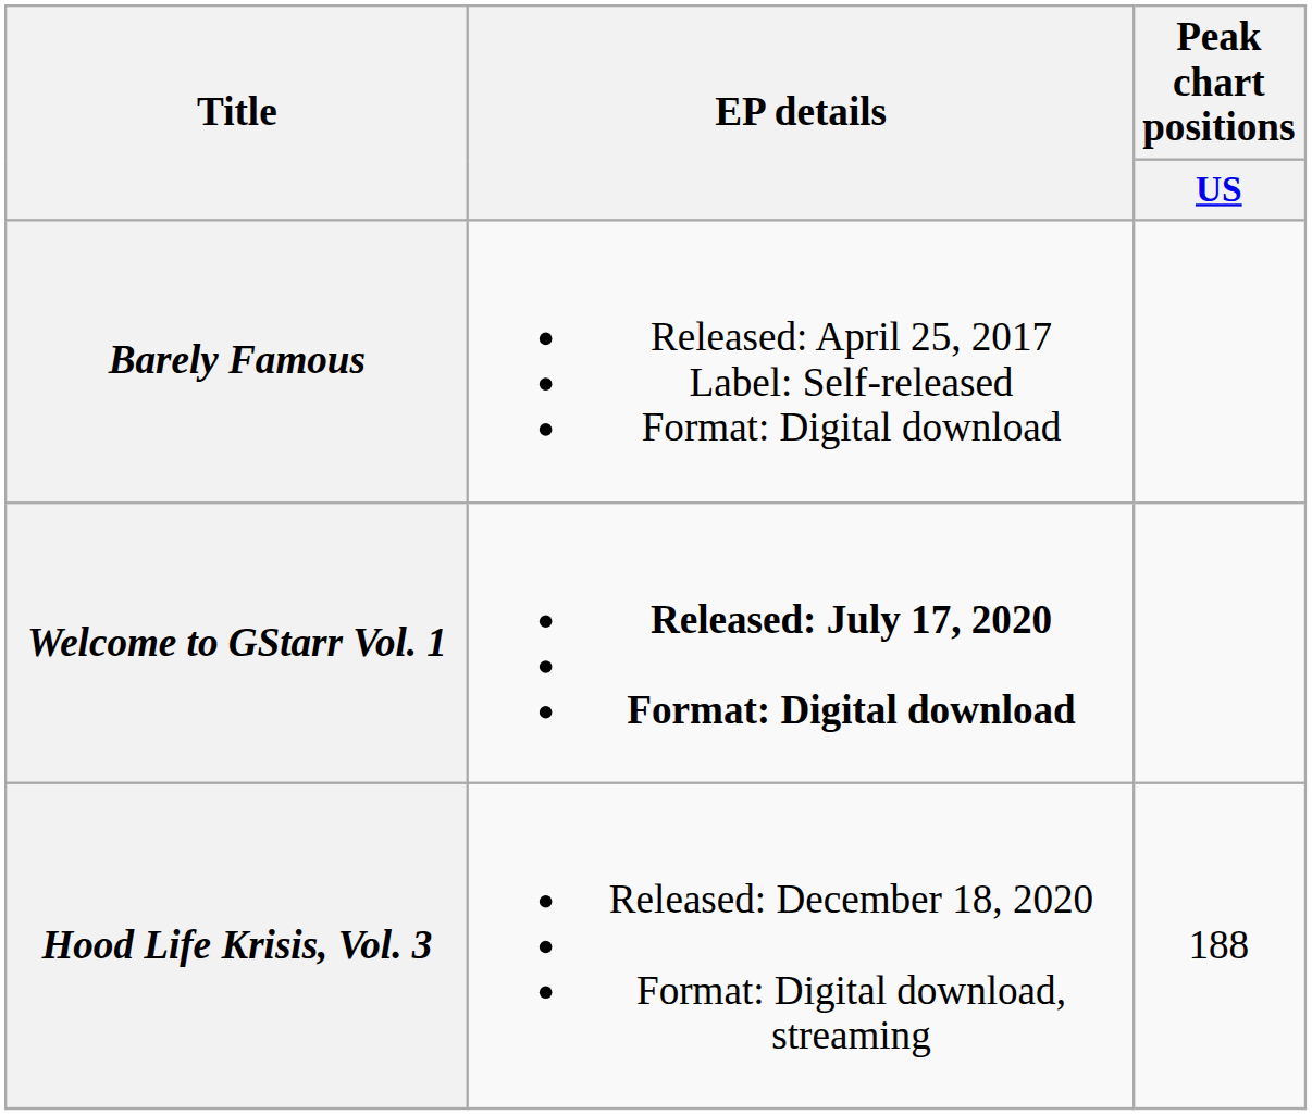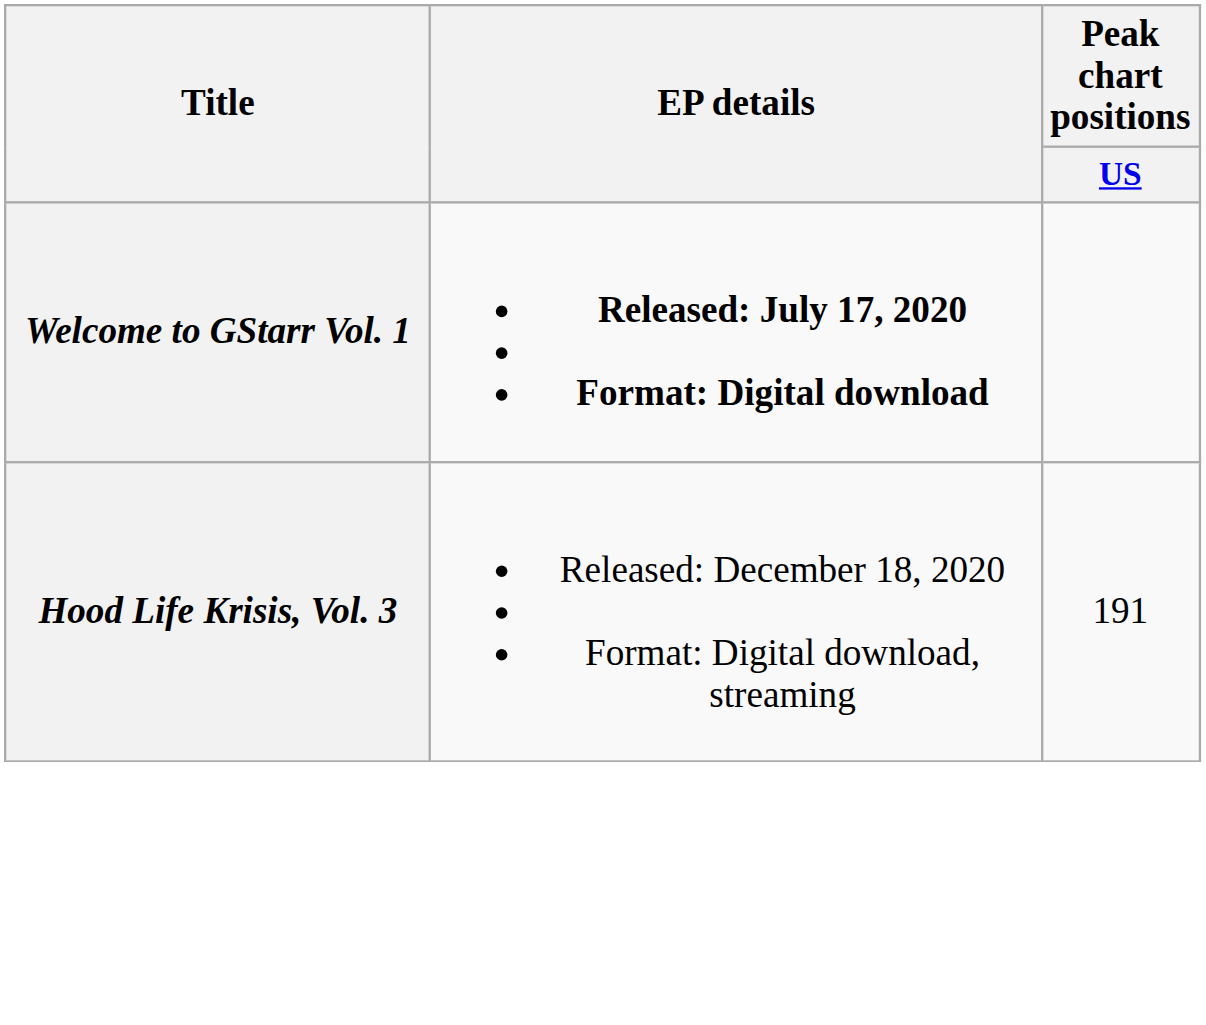- row: Barely Famous | Released: April 25, 2017 Label: Self-released Format: Digital download
Hood Life Krisis, Vol. 3 | Peak chart positions / US: 188 -> 191
